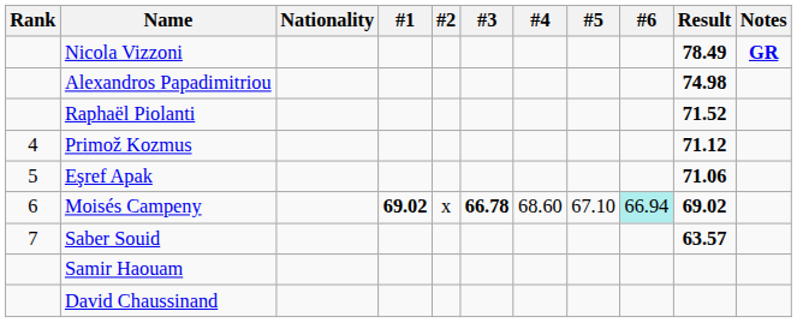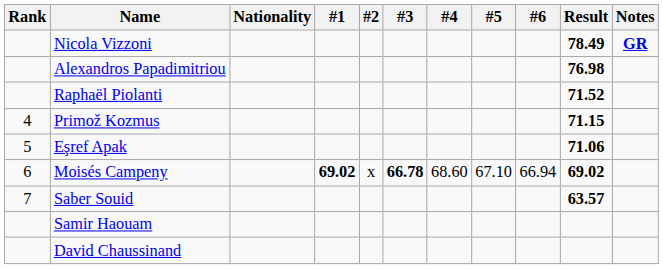Alexandros Papadimitriou | Result: 74.98 -> 76.98
Primož Kozmus | Result: 71.12 -> 71.15
Moisés Campeny | #6: paleturquoise background -> no background
